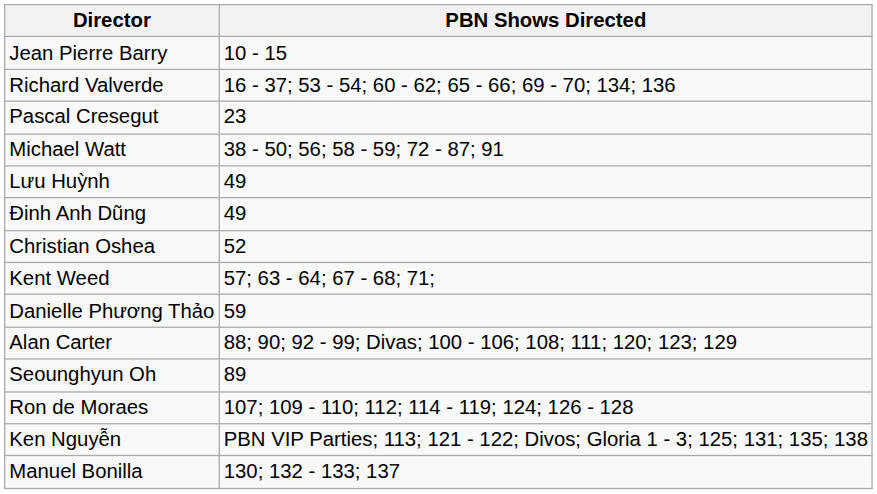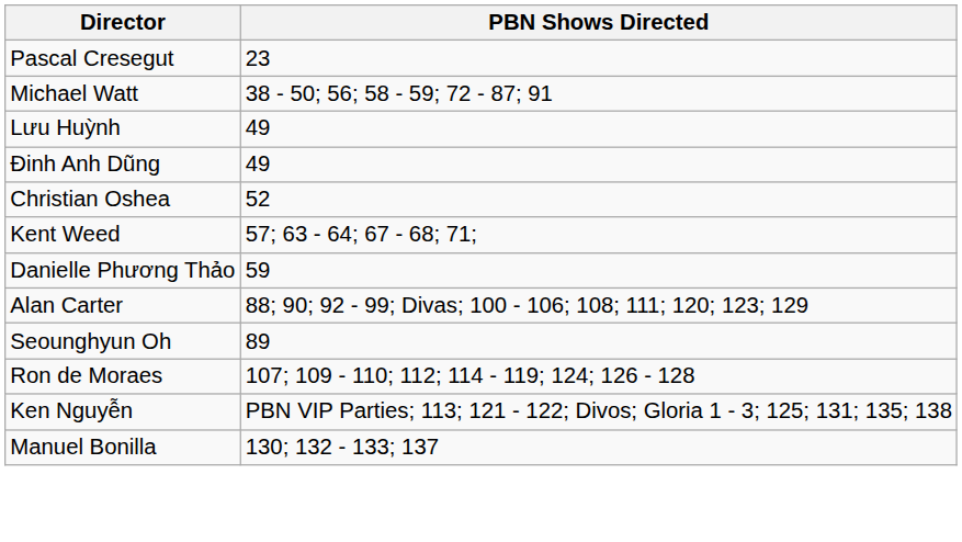- row: Jean Pierre Barry | 10 - 15
- row: Richard Valverde | 16 - 37; 53 - 54; 60 - 62; 65 - 66; 69 - 70; 134; 136
